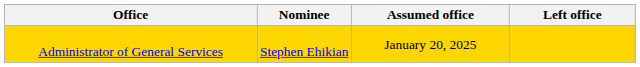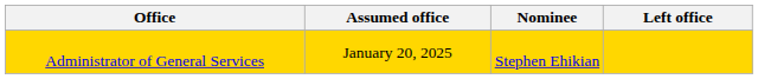columns swapped: Nominee <-> Assumed office
